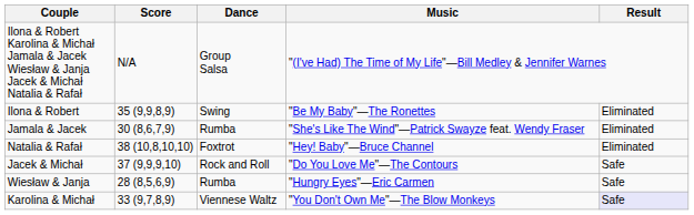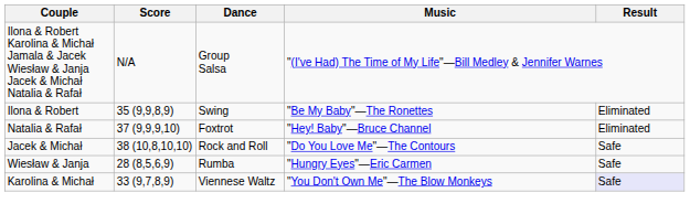- row: Jamala & Jacek | 30 (8,6,7,9) | Rumba | "She's Like The Wind"—Patrick Swayze feat. Wendy Fraser | Eliminated
Natalia & Rafał | Score: 38 (10,8,10,10) -> 37 (9,9,9,10)
Jacek & Michał | Score: 37 (9,9,9,10) -> 38 (10,8,10,10)
